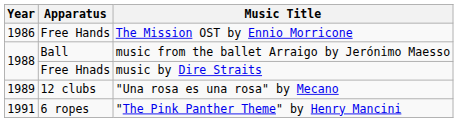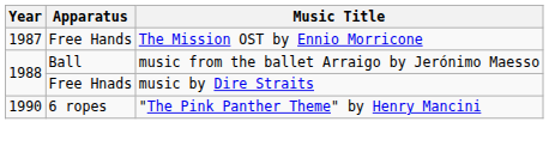Free Hands | Year: 1986 -> 1987
- row: 1989 | 12 clubs | "Una rosa es una rosa" by Mecano
6 ropes | Year: 1991 -> 1990
